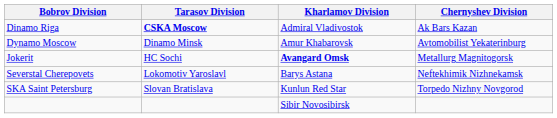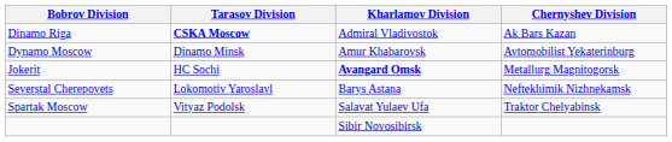- row: SKA Saint Petersburg | Slovan Bratislava | Kunlun Red Star | Torpedo Nizhny Novgorod
+ row: Spartak Moscow | Vityaz Podolsk | Salavat Yulaev Ufa | Traktor Chelyabinsk
